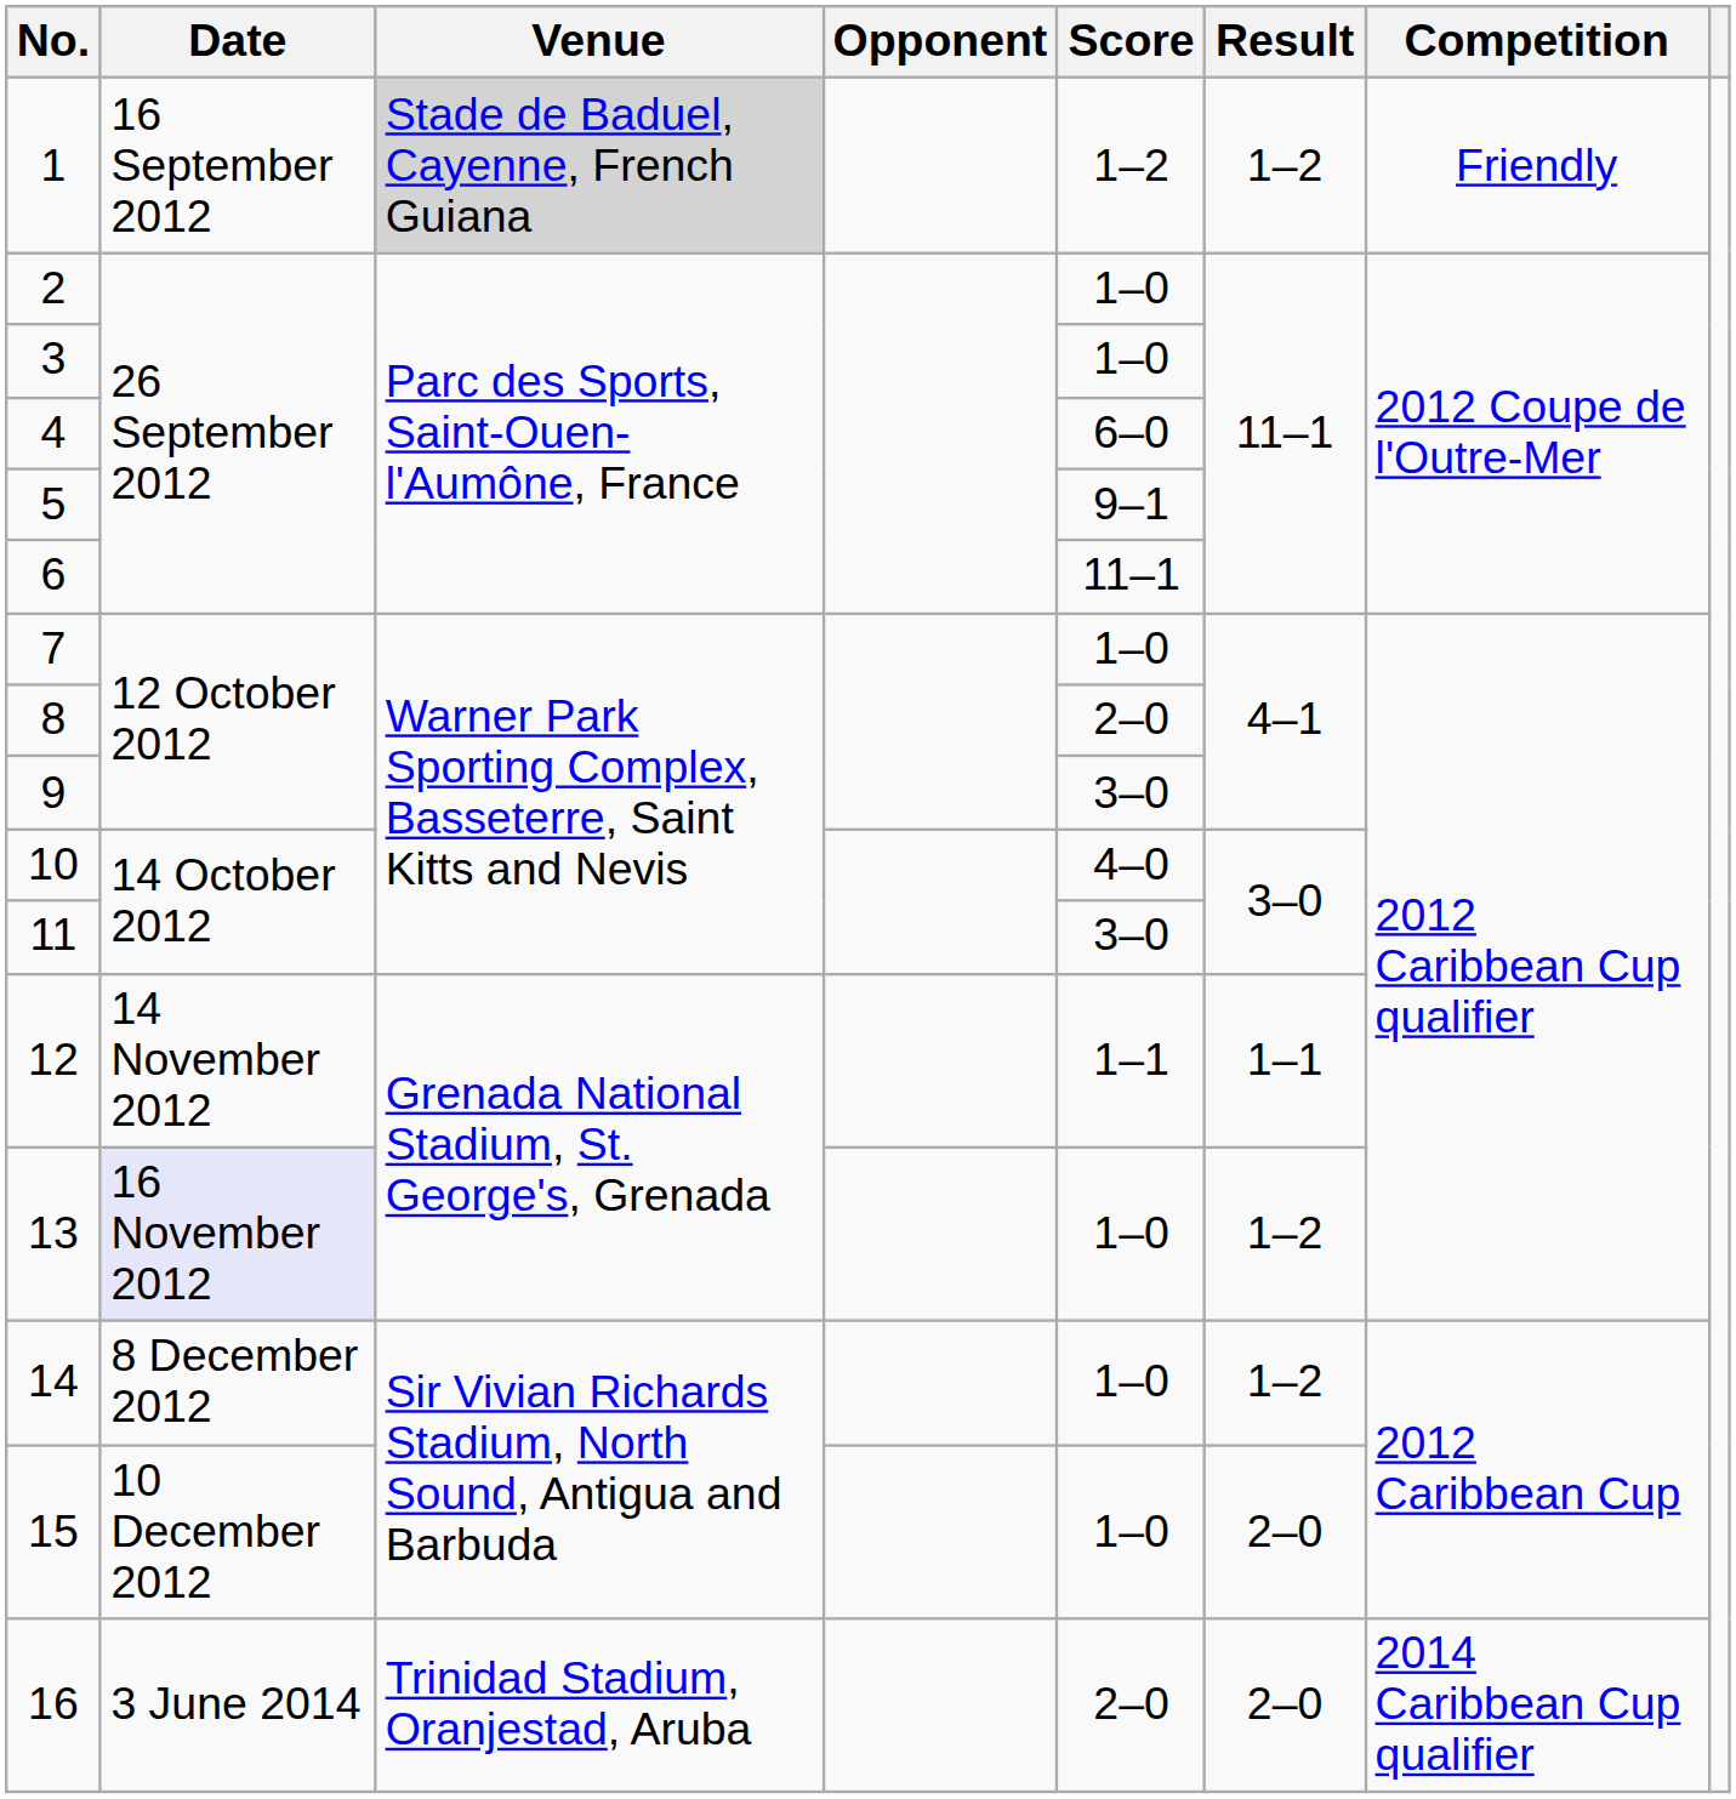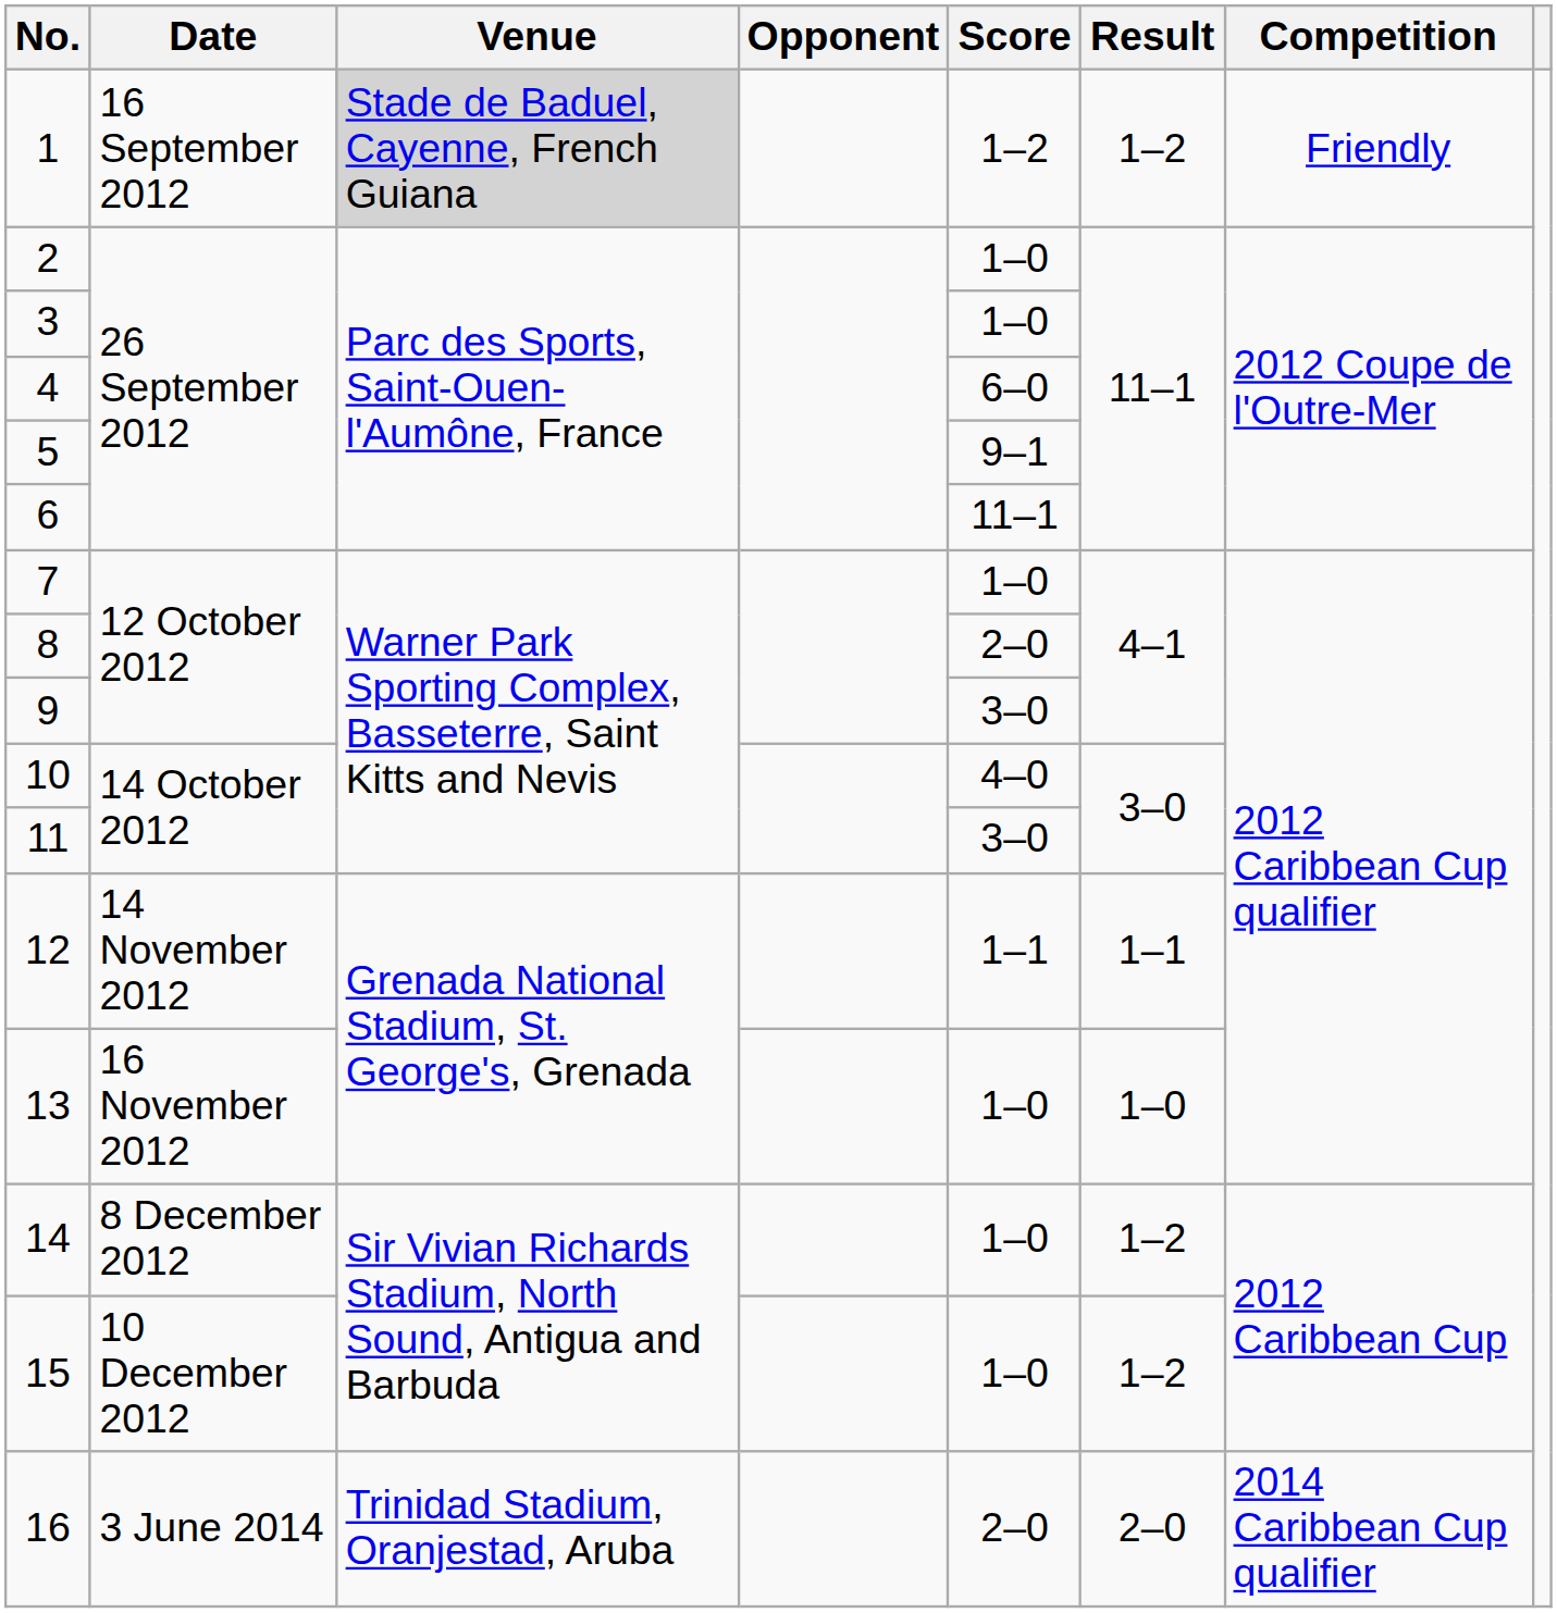13 | Date: lavender background -> no background
13 | Result: 1–2 -> 1–0
15 | Result: 2–0 -> 1–2
